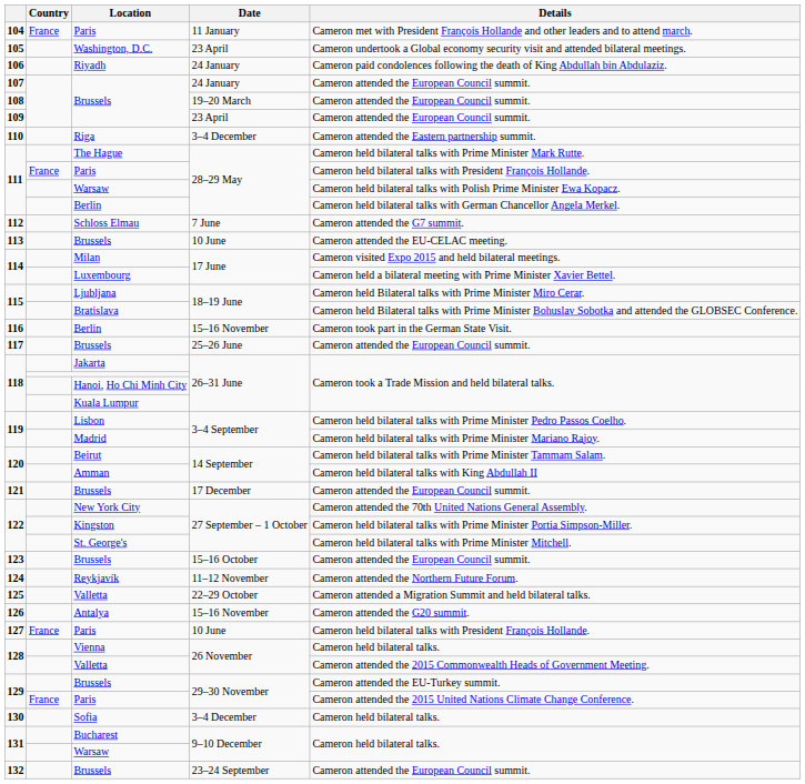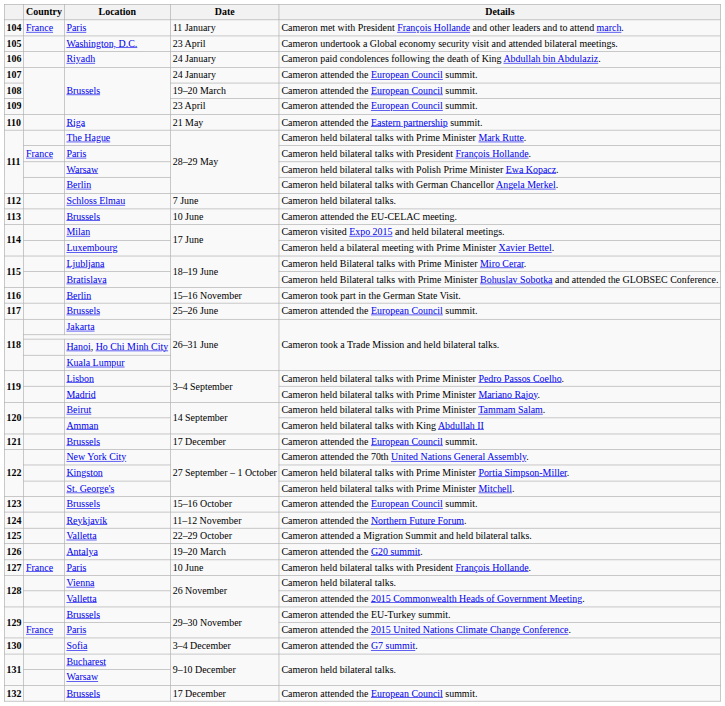Riga | Date: 3–4 December -> 21 May
Schloss Elmau | Details: Cameron attended the G7 summit. -> Cameron held bilateral talks.
Antalya | Date: 15–16 November -> 19–20 March
Sofia | Details: Cameron held bilateral talks. -> Cameron attended the G7 summit.
132 / Brussels | Date: 23–24 September -> 17 December
